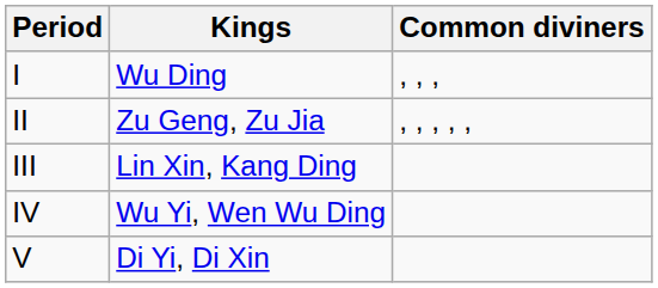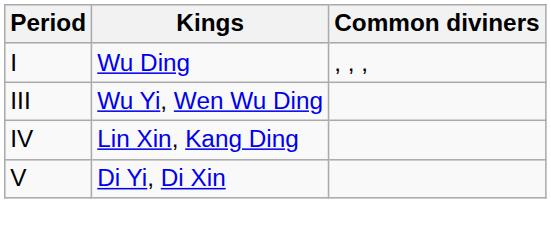- row: II | Zu Geng, Zu Jia | , , , , ,
III | Kings: Lin Xin, Kang Ding -> Wu Yi, Wen Wu Ding
IV | Kings: Wu Yi, Wen Wu Ding -> Lin Xin, Kang Ding
